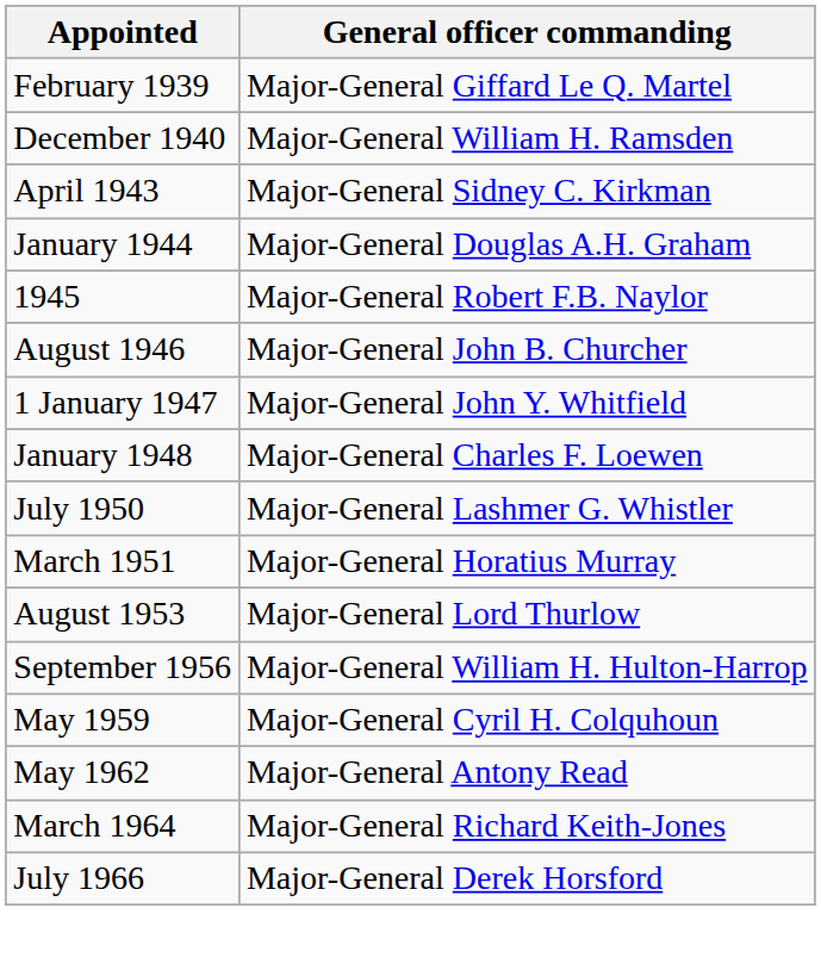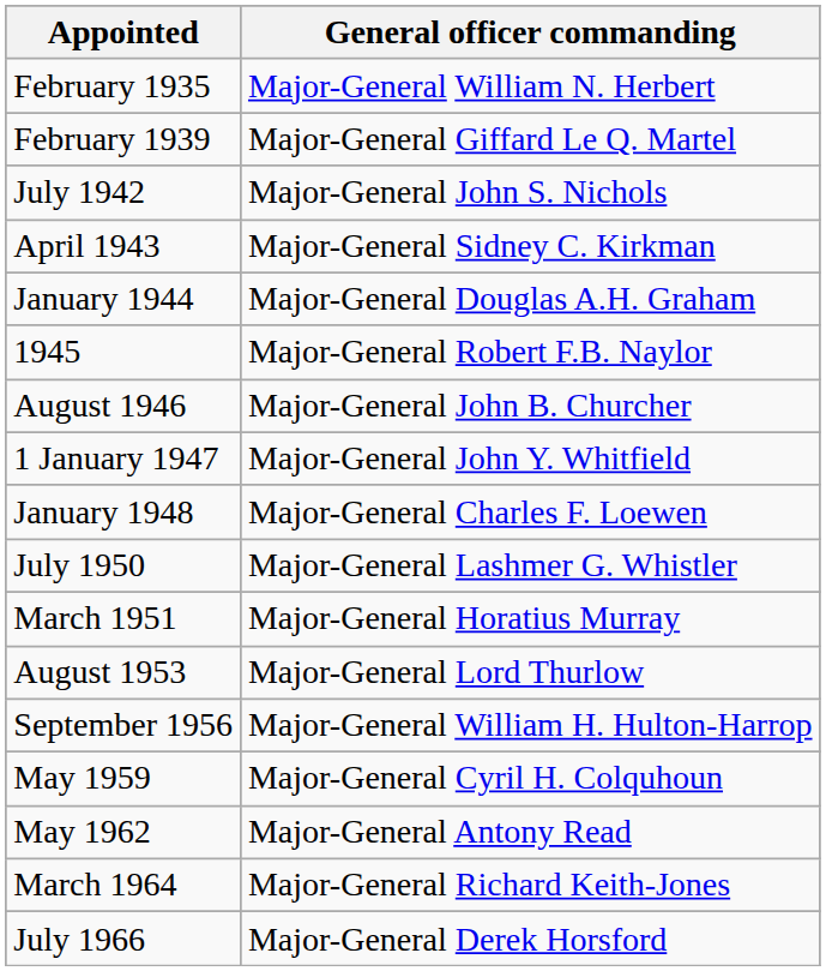+ row: February 1935 | Major-General William N. Herbert
- row: December 1940 | Major-General William H. Ramsden
+ row: July 1942 | Major-General John S. Nichols
